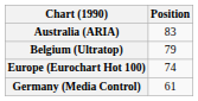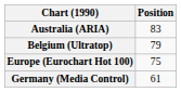Europe (Eurochart Hot 100) | Position: 74 -> 75
